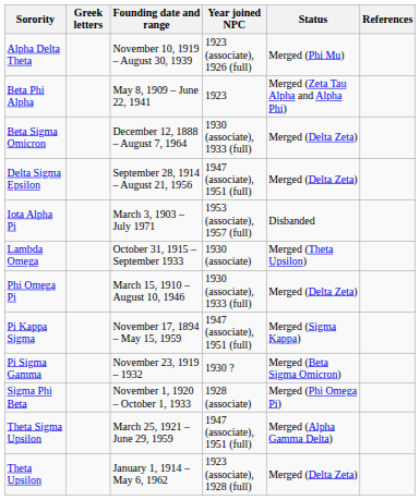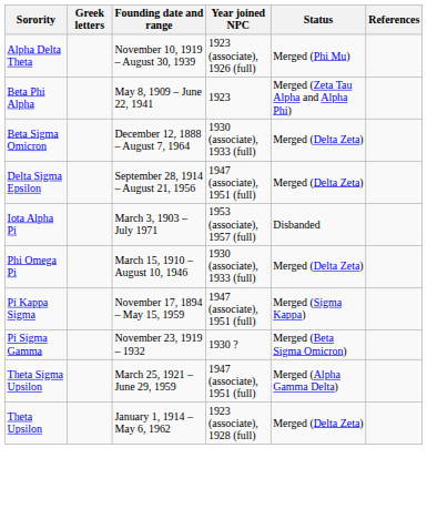- row: Lambda Omega | October 31, 1915 – September 1933 | 1930 (associate) | Merged (Theta Upsilon)
- row: Sigma Phi Beta | November 1, 1920 – October 1, 1933 | 1928 (associate) | Merged (Phi Omega Pi)
